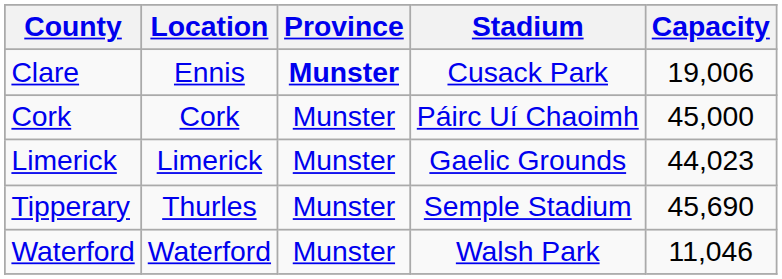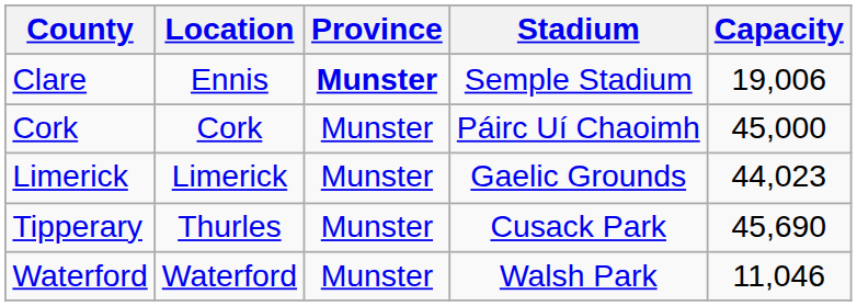Clare | Stadium: Cusack Park -> Semple Stadium
Tipperary | Stadium: Semple Stadium -> Cusack Park
